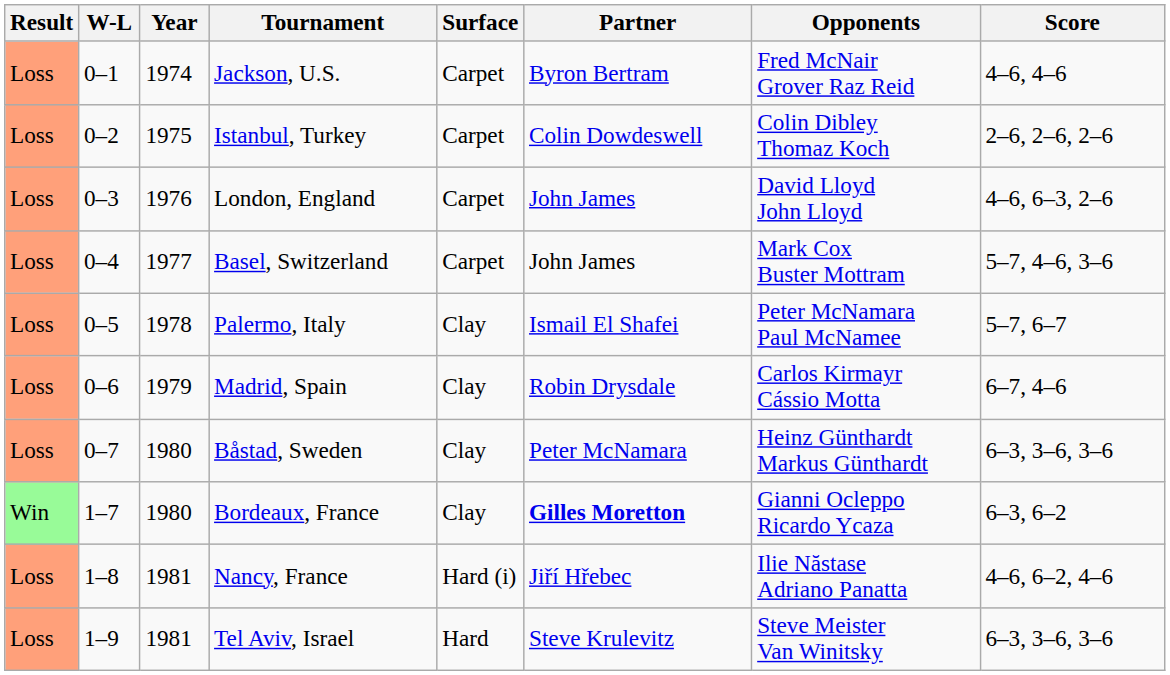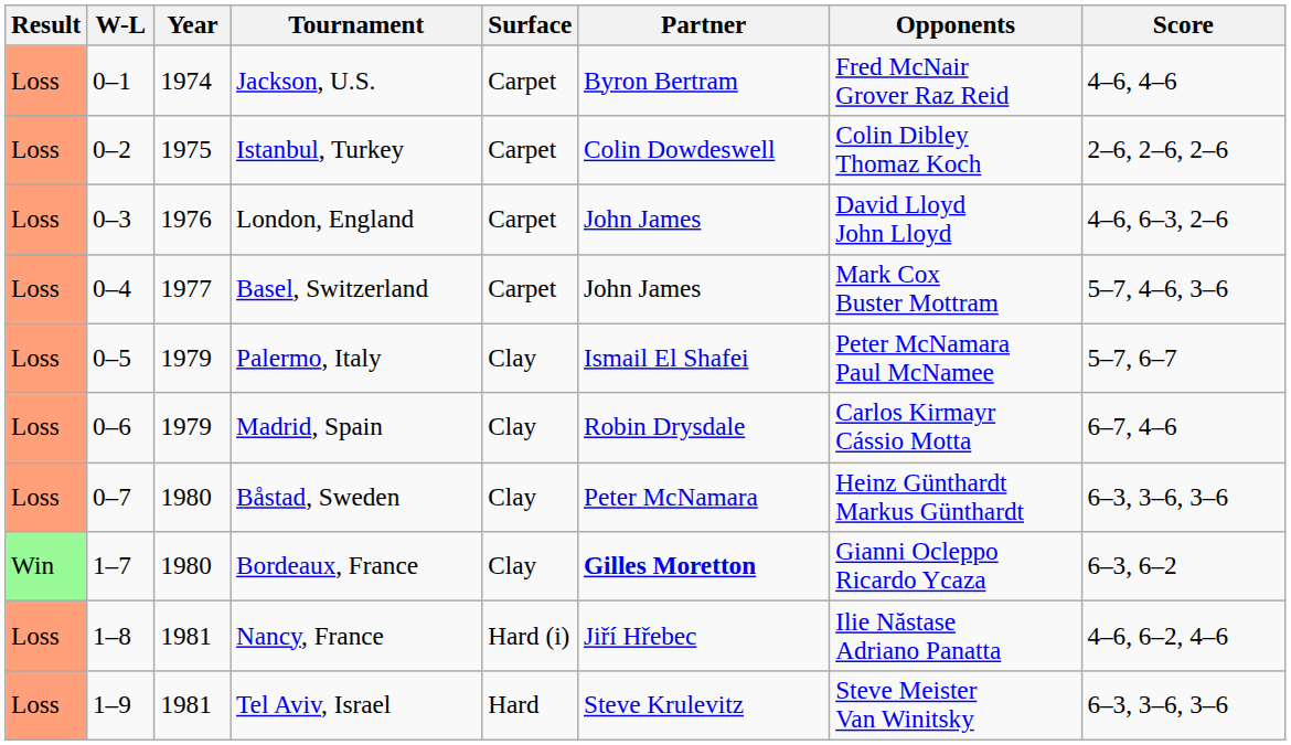Palermo, Italy | Year: 1978 -> 1979
